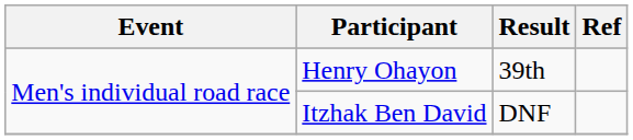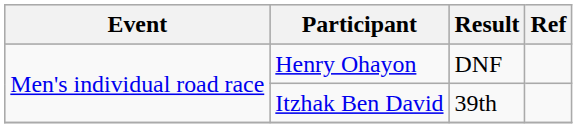Henry Ohayon | Result: 39th -> DNF
Itzhak Ben David | Result: DNF -> 39th
